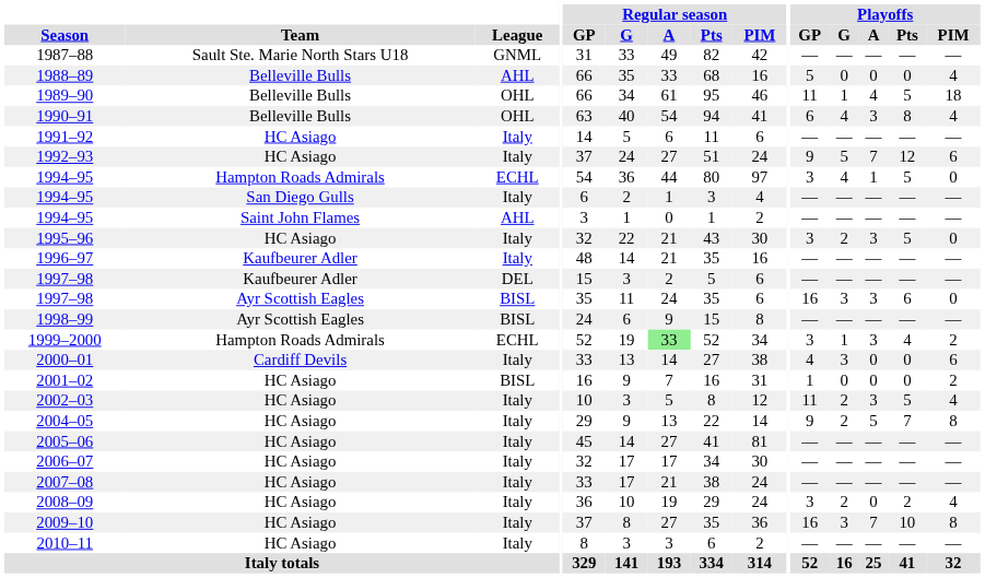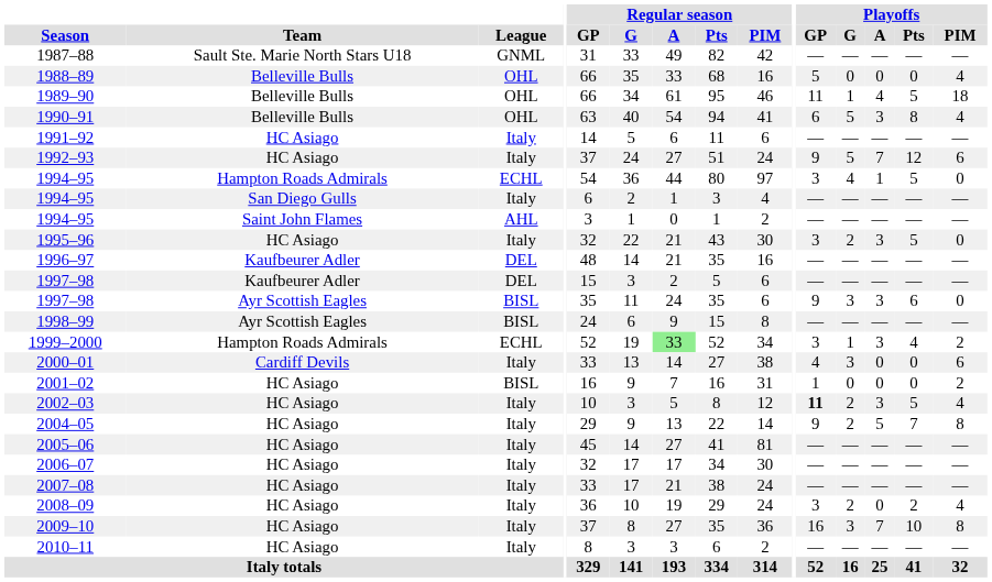1988–89 | League: AHL -> OHL
1990–91 | Playoffs / G: 4 -> 5
1996–97 | League: Italy -> DEL
1997–98 / Ayr Scottish Eagles | Playoffs / GP: 16 -> 9
2002–03 | Playoffs / GP: normal -> bold
